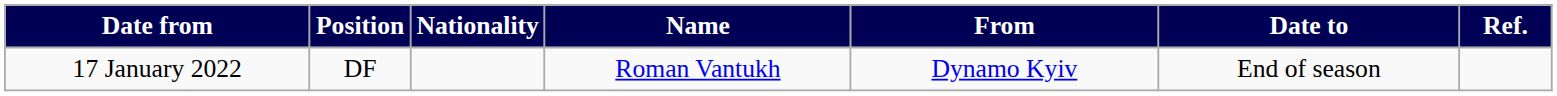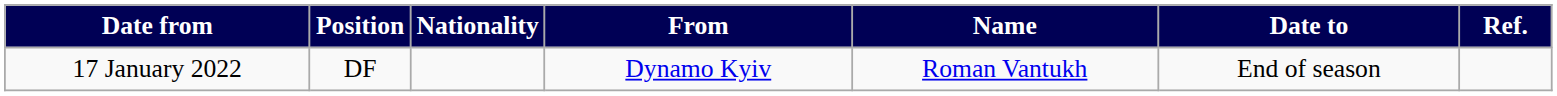columns swapped: Name <-> From
